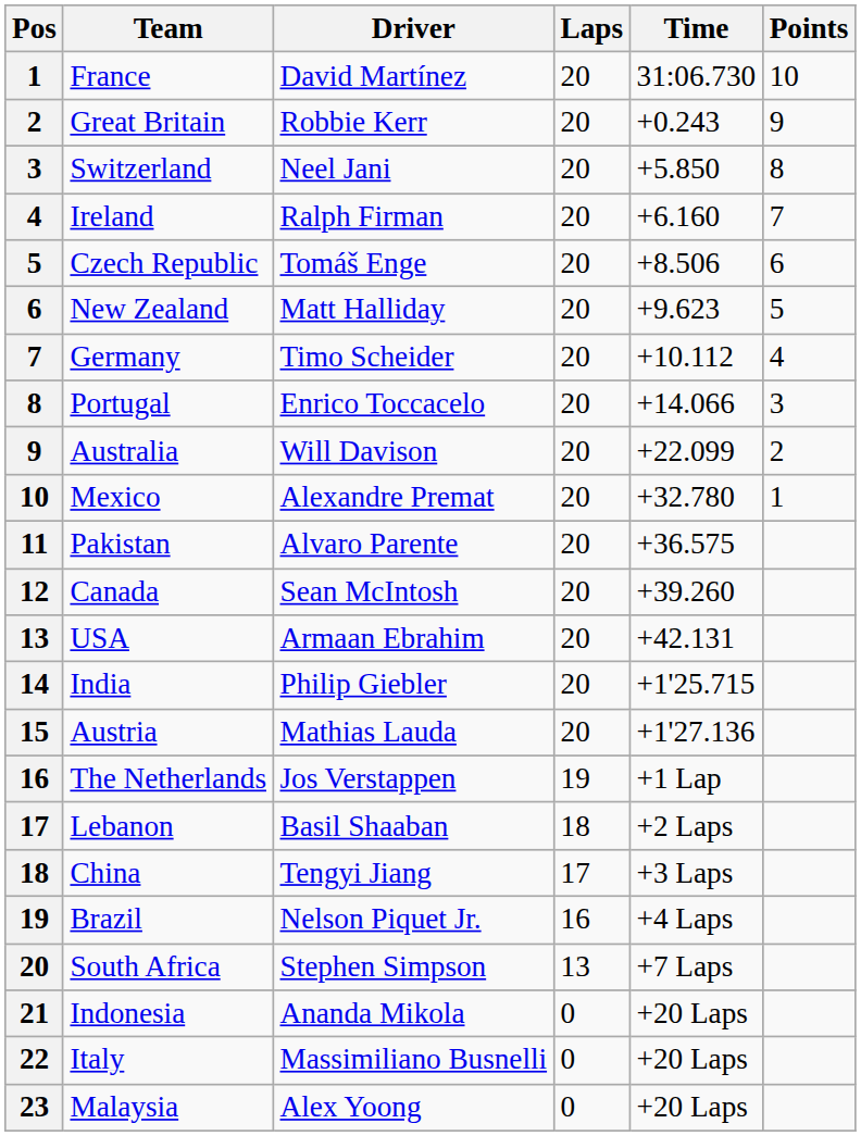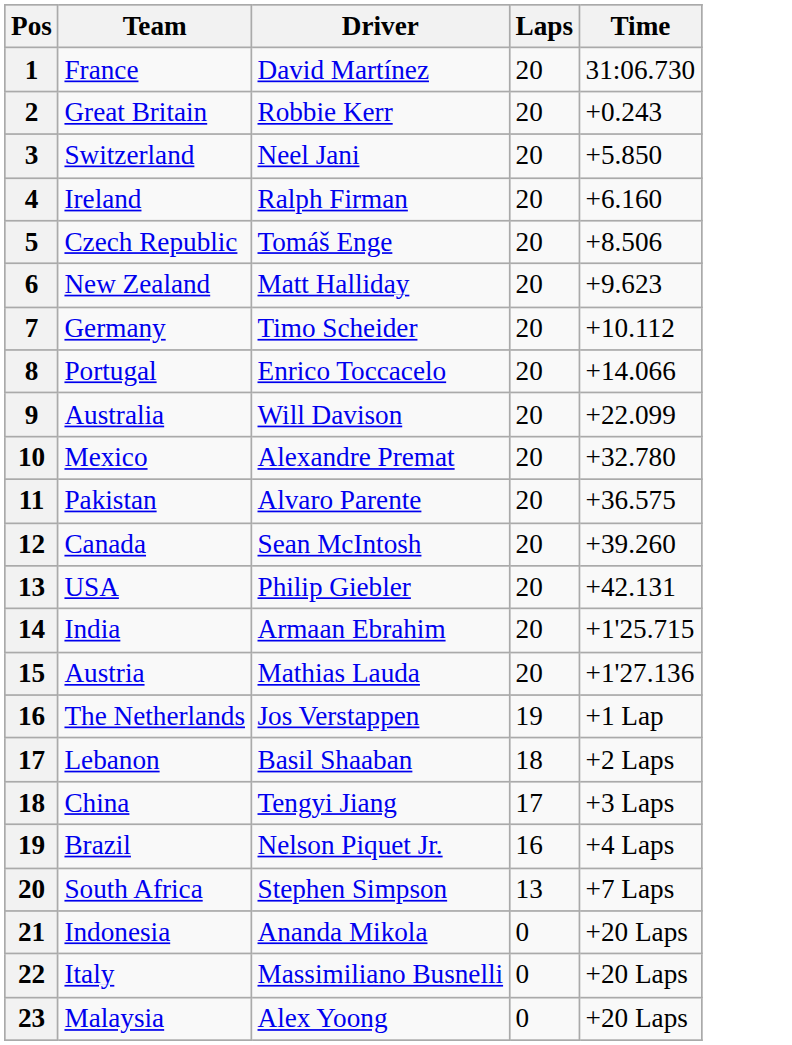- column: Points | 10 | 9 | 8 | 7 | 6 | 5 | 4 | 3 | 2 | 1
USA | Driver: Armaan Ebrahim -> Philip Giebler
India | Driver: Philip Giebler -> Armaan Ebrahim
